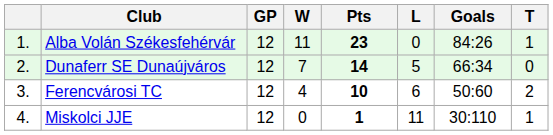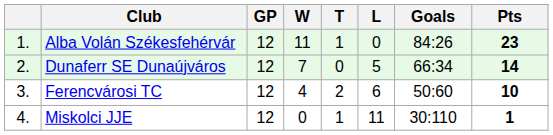columns swapped: T <-> Pts
